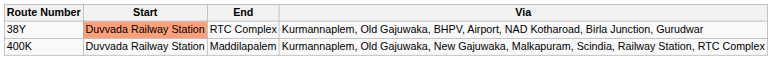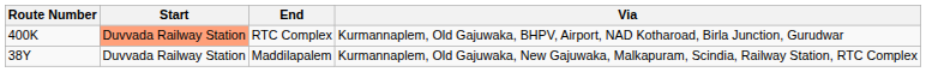RTC Complex | Route Number: 38Y -> 400K
Maddilapalem | Route Number: 400K -> 38Y
